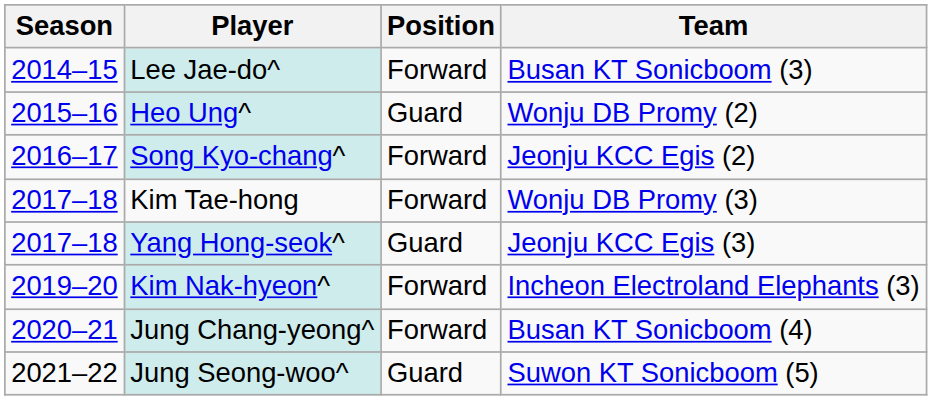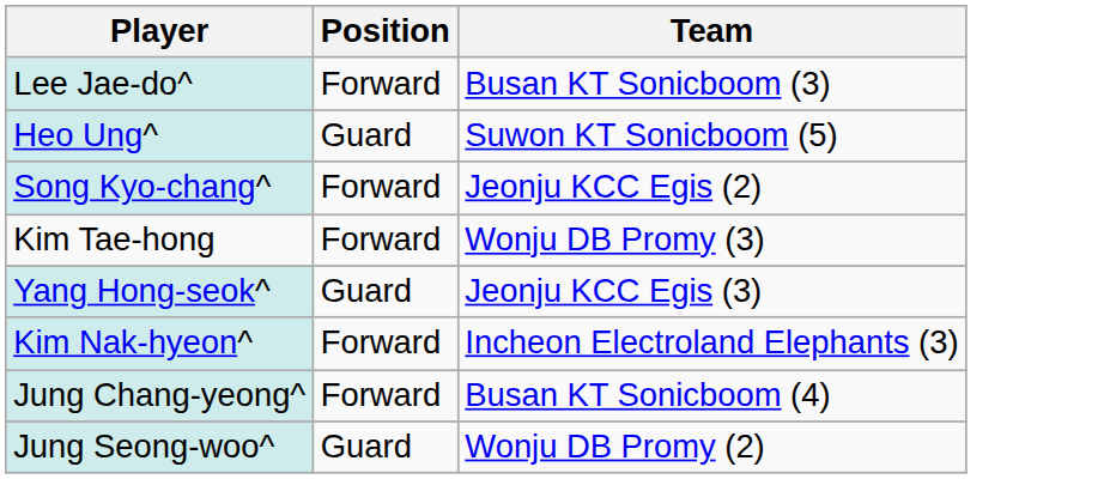- column: Season | 2014–15 | 2015–16 | 2016–17 | 2017–18 | 2017–18 | 2019–20 | 2020–21 | 2021–22
Heo Ung^ | Team: Wonju DB Promy (2) -> Suwon KT Sonicboom (5)
Jung Seong-woo^ | Team: Suwon KT Sonicboom (5) -> Wonju DB Promy (2)
